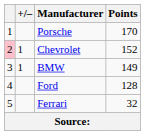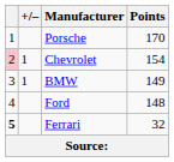Chevrolet | Points: 152 -> 154
Ford | Points: 128 -> 148
Ferrari | column 1: normal -> bold
